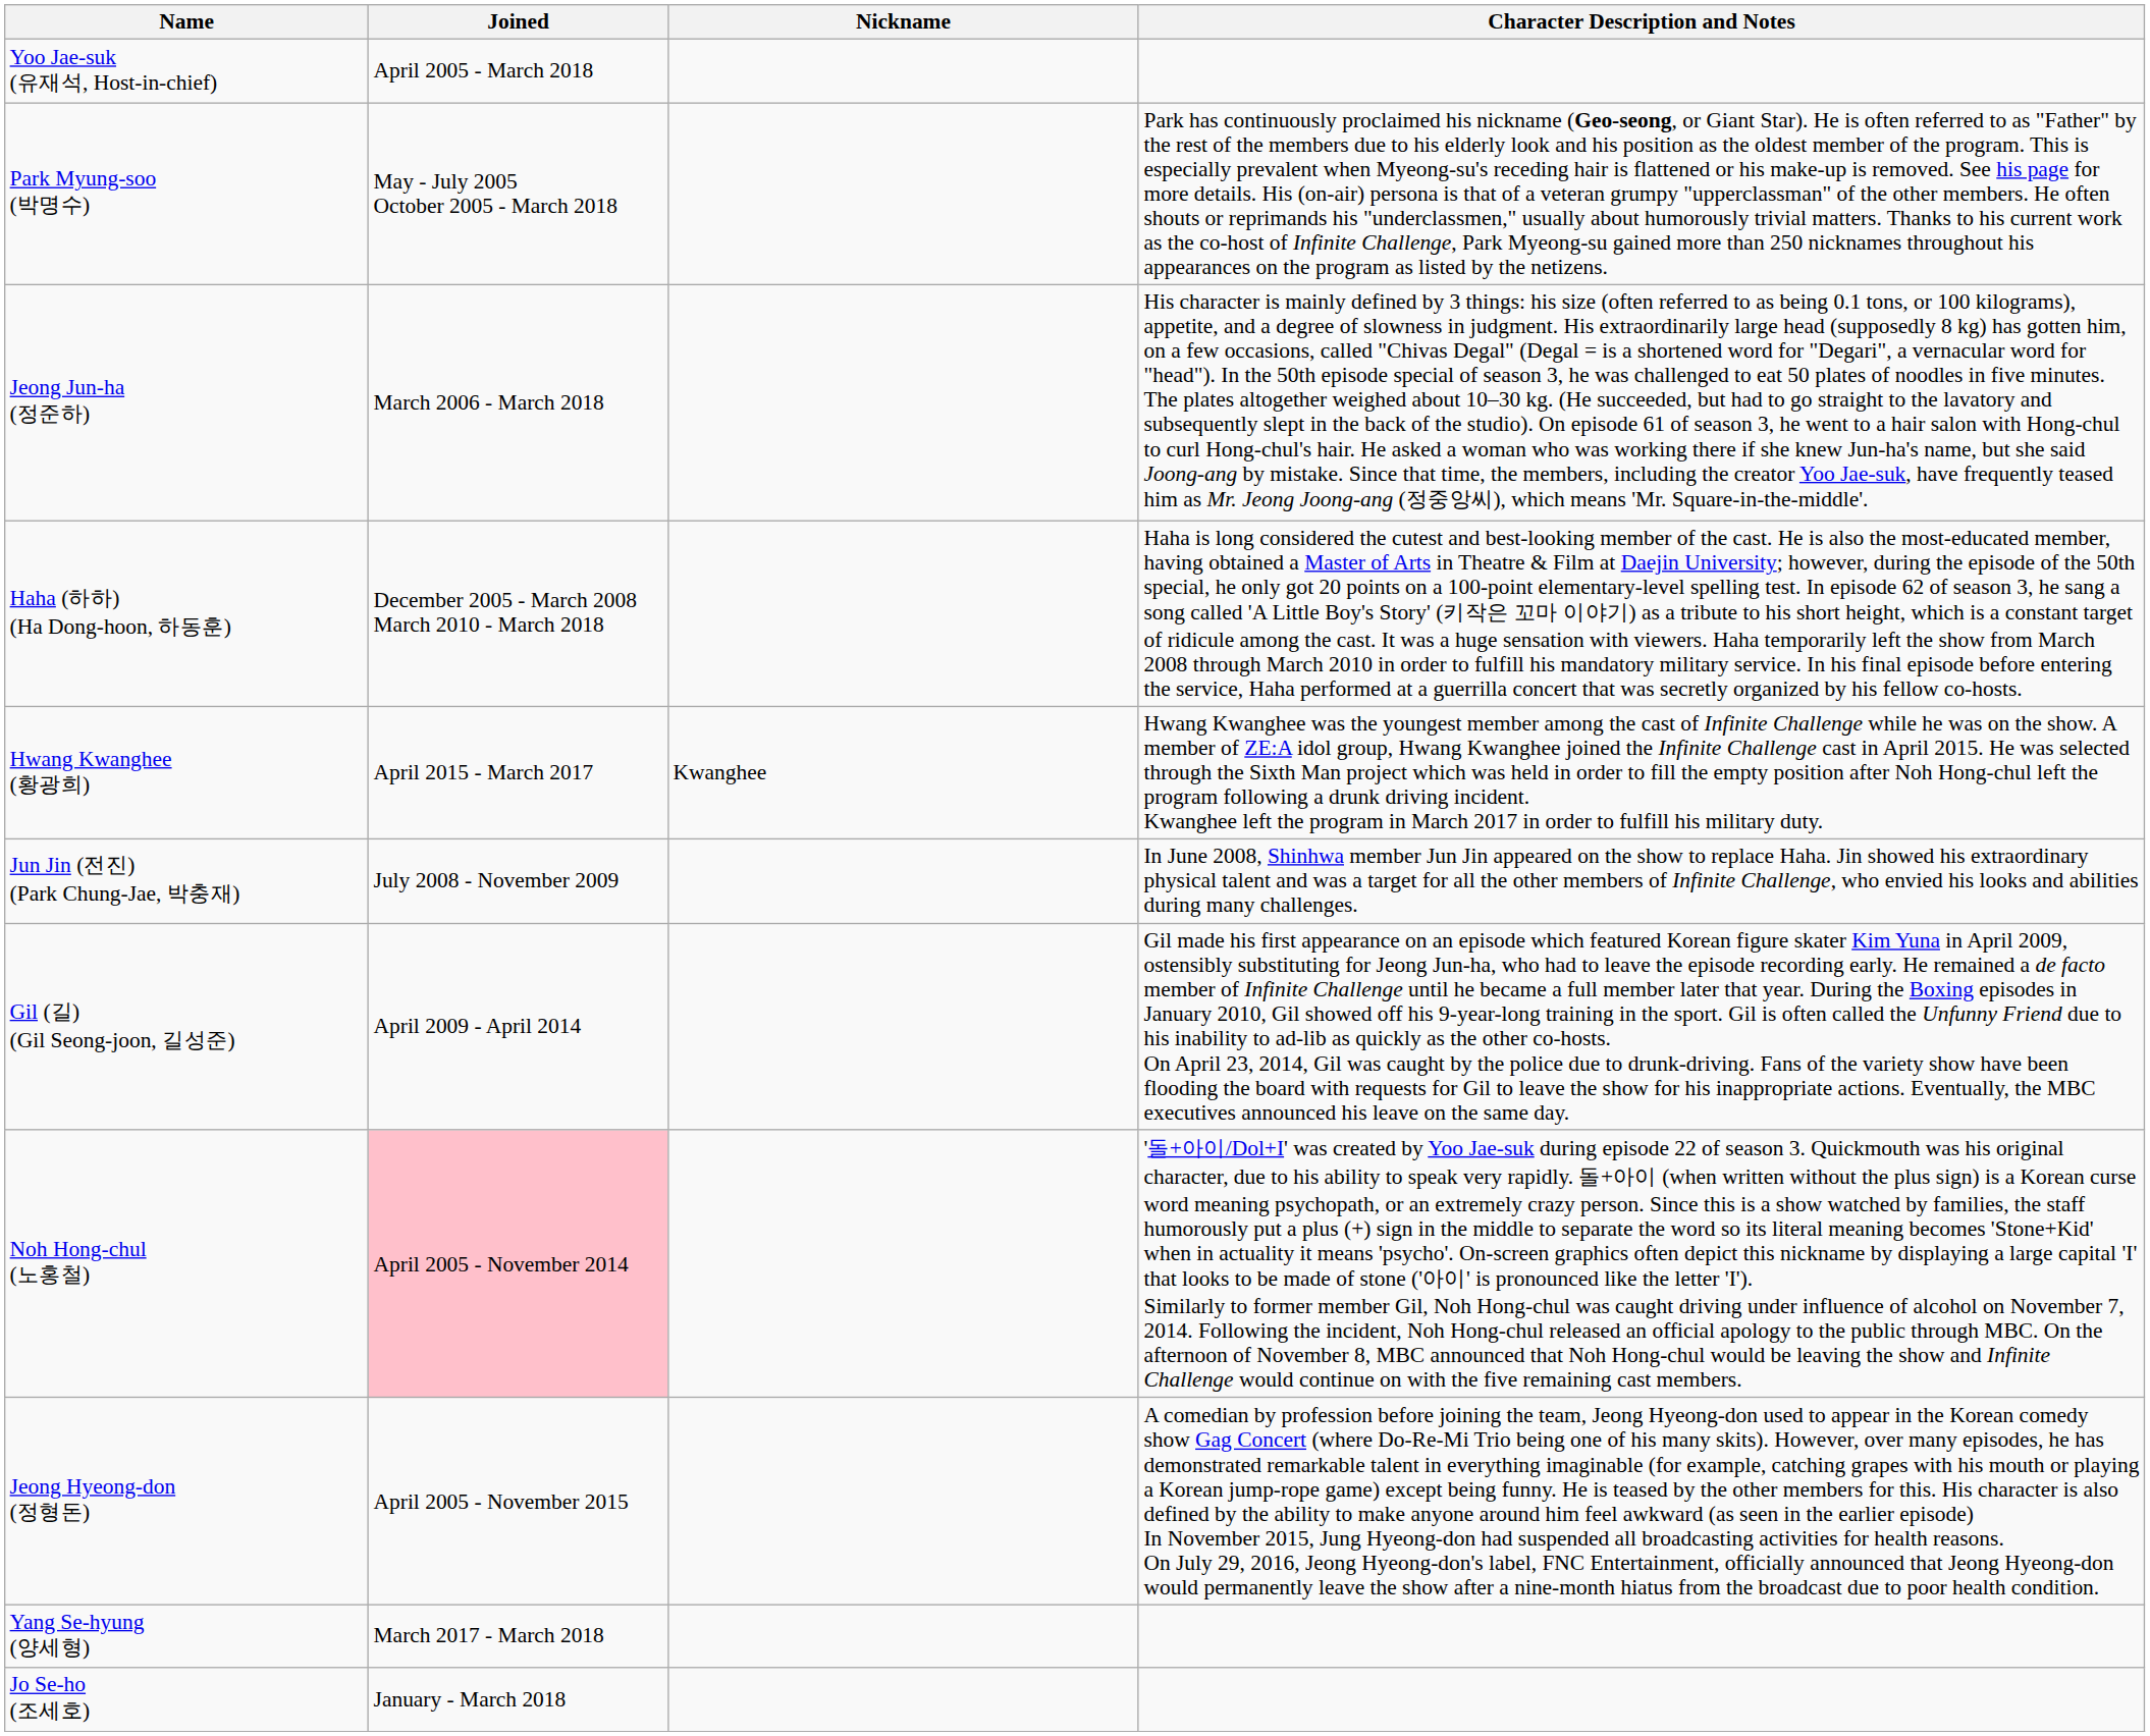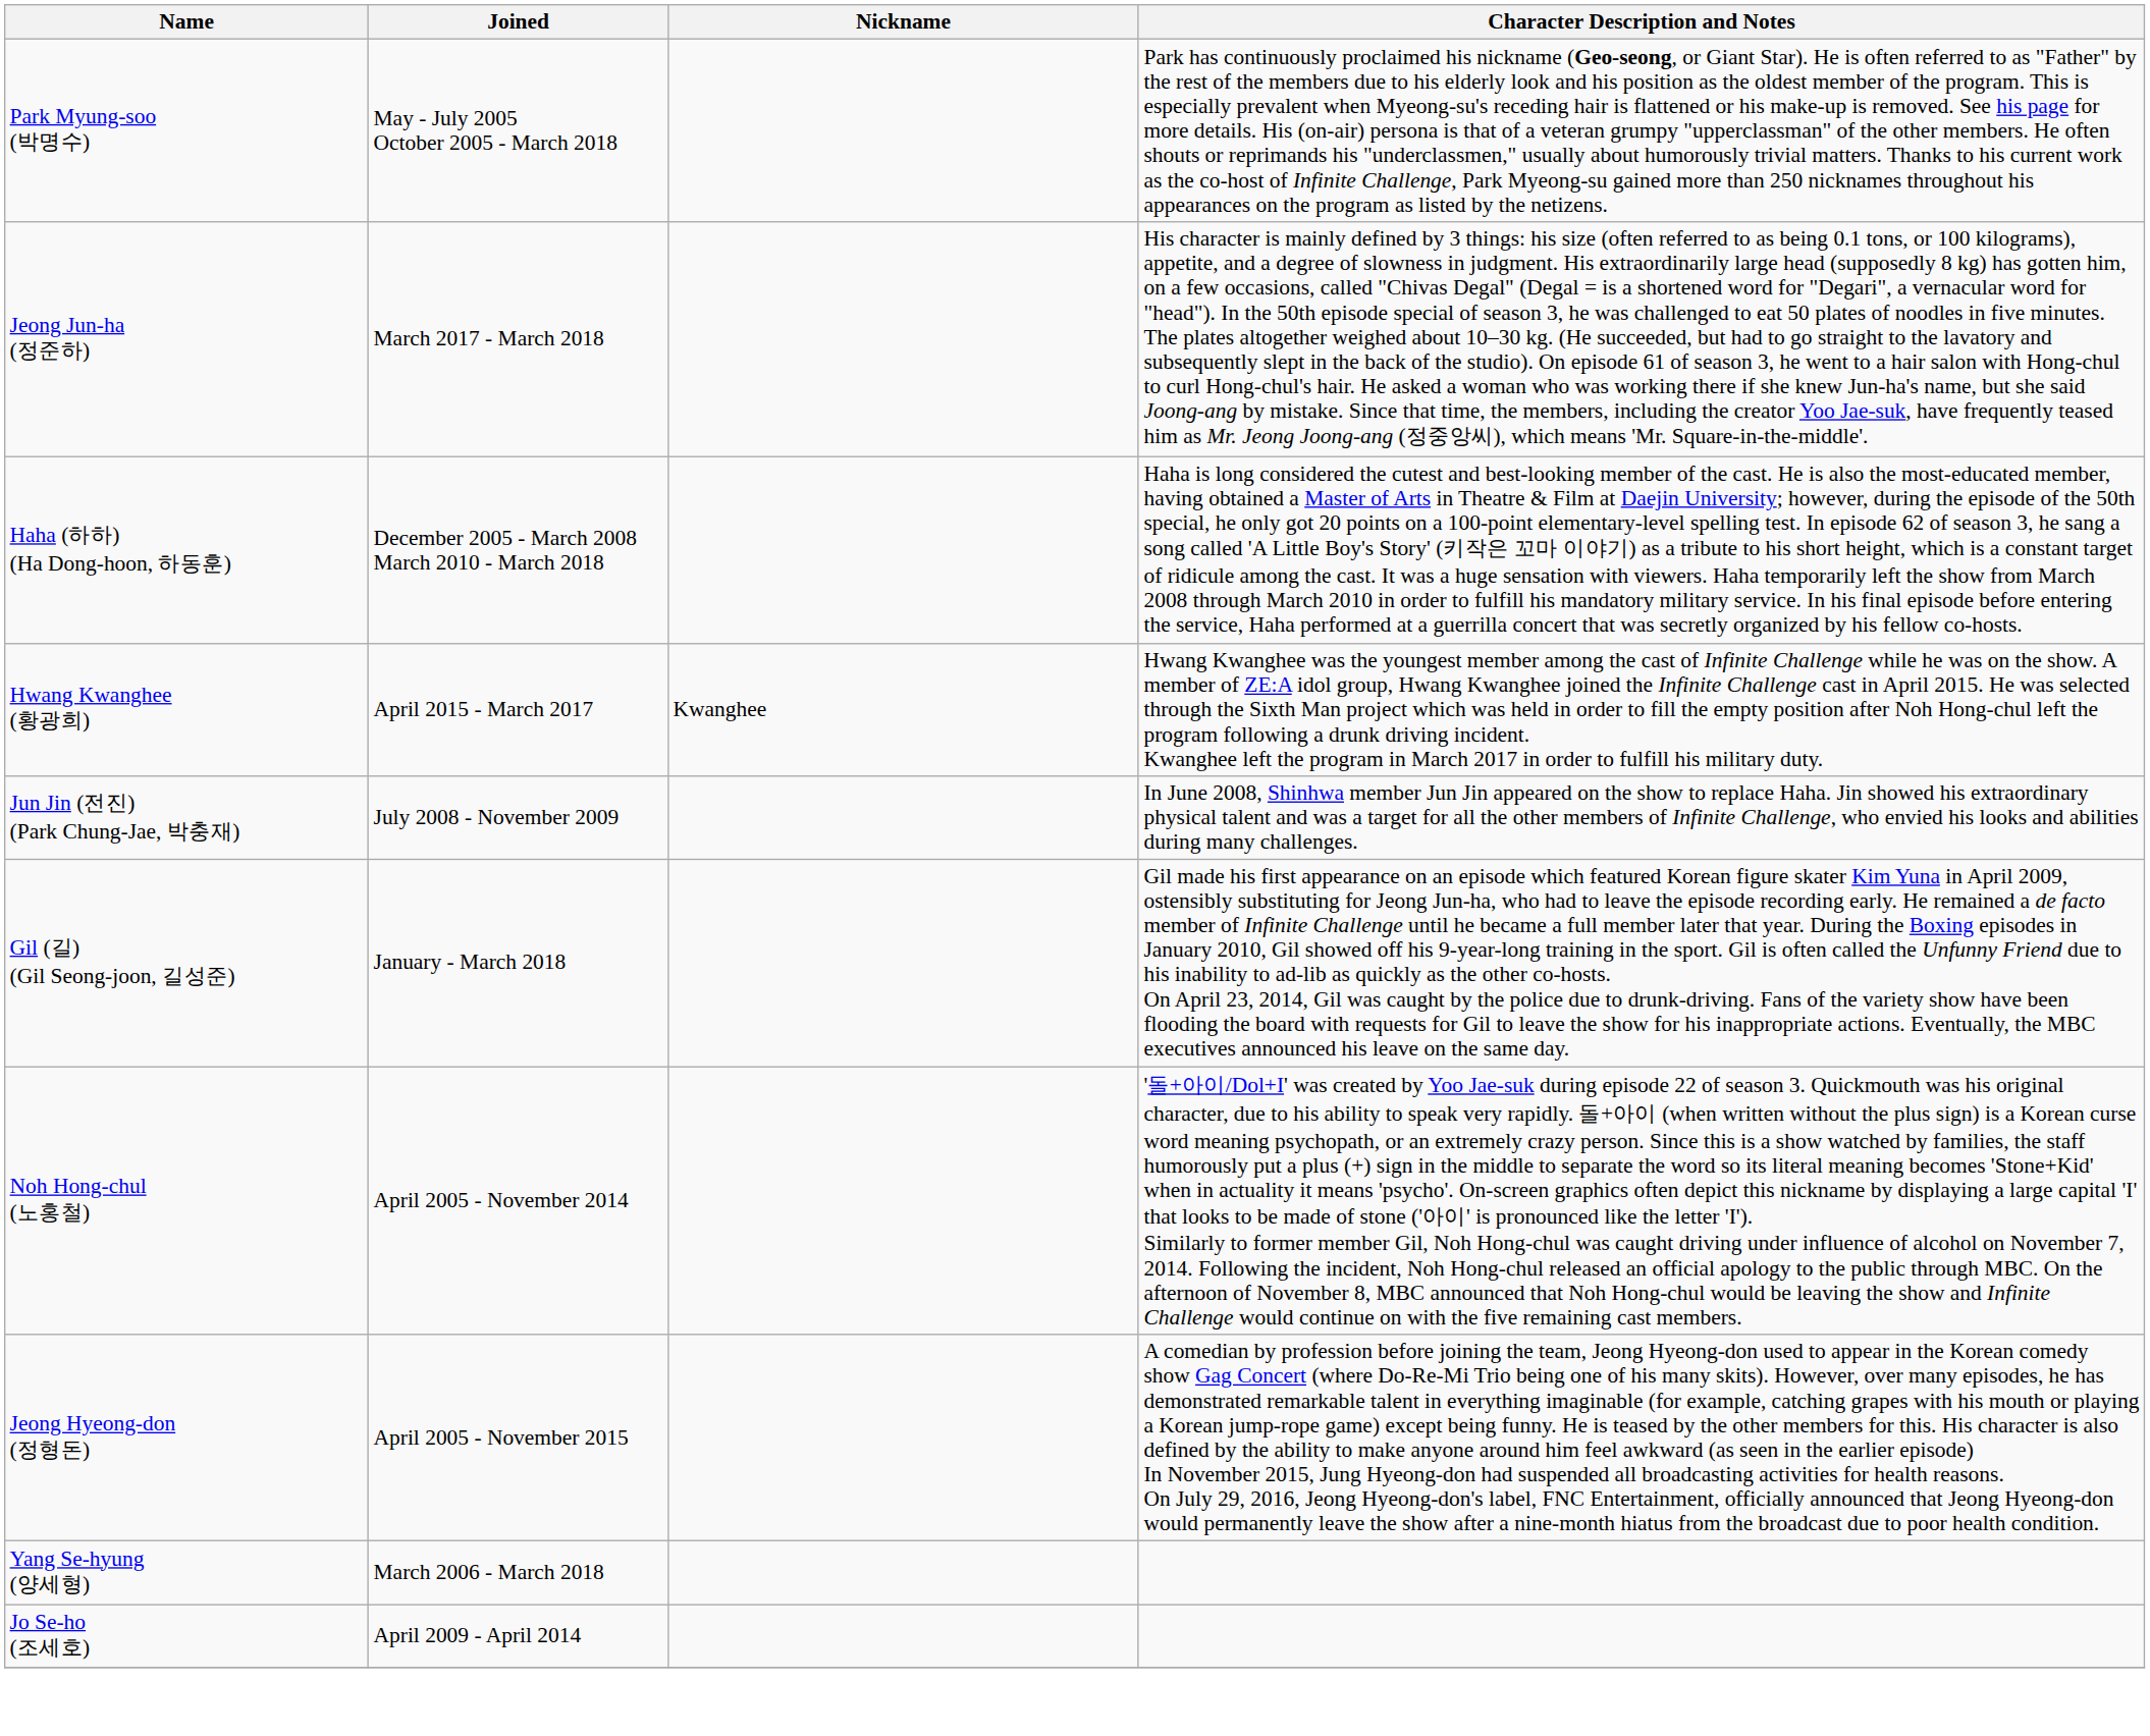- row: Yoo Jae-suk (유재석, Host-in-chief) | April 2005 - March 2018
Jeong Jun-ha (정준하) | Joined: March 2006 - March 2018 -> March 2017 - March 2018
Gil (길) (Gil Seong-joon, 길성준) | Joined: April 2009 - April 2014 -> January - March 2018
Noh Hong-chul (노홍철) | Joined: pink background -> no background
Yang Se-hyung (양세형) | Joined: March 2017 - March 2018 -> March 2006 - March 2018
Jo Se-ho (조세호) | Joined: January - March 2018 -> April 2009 - April 2014
